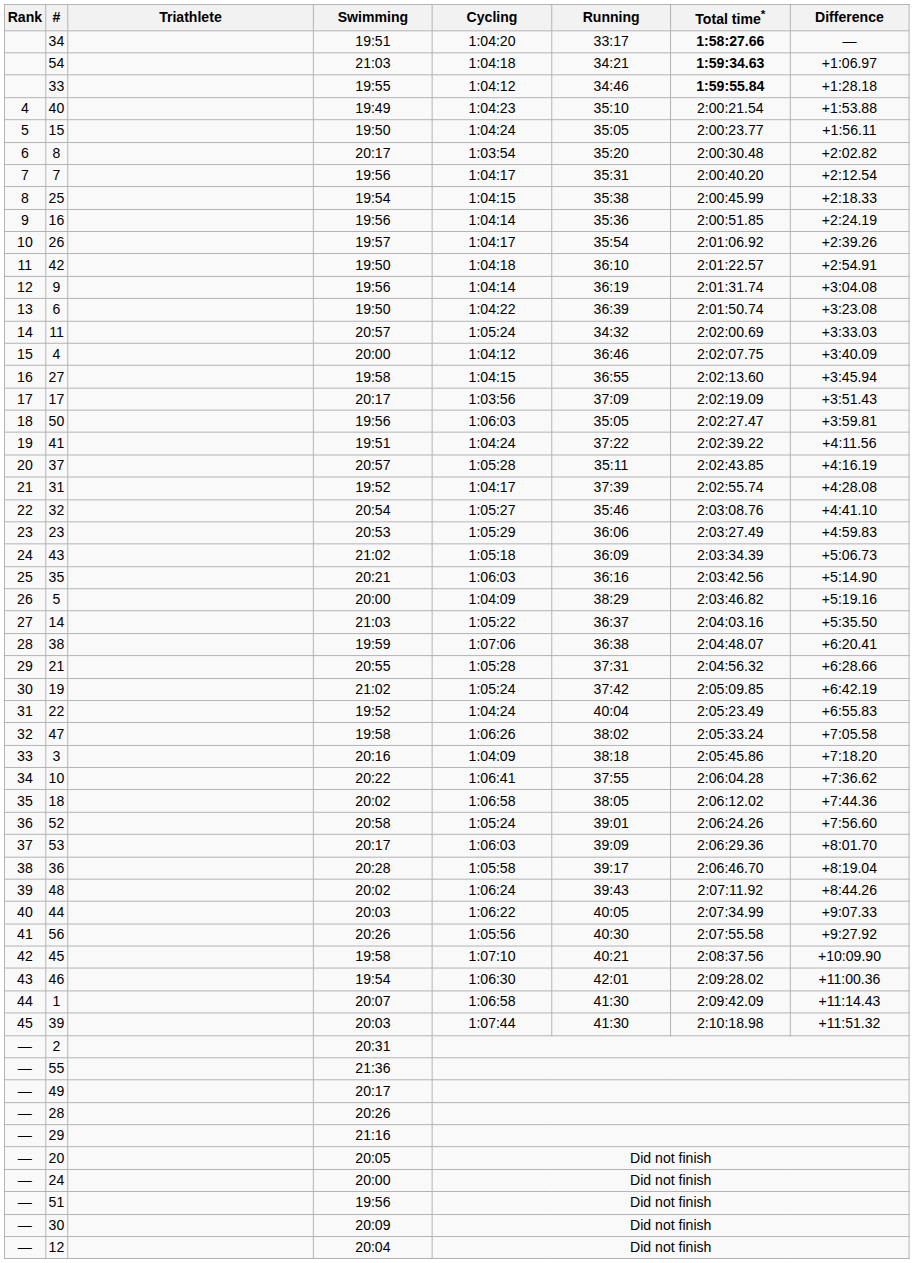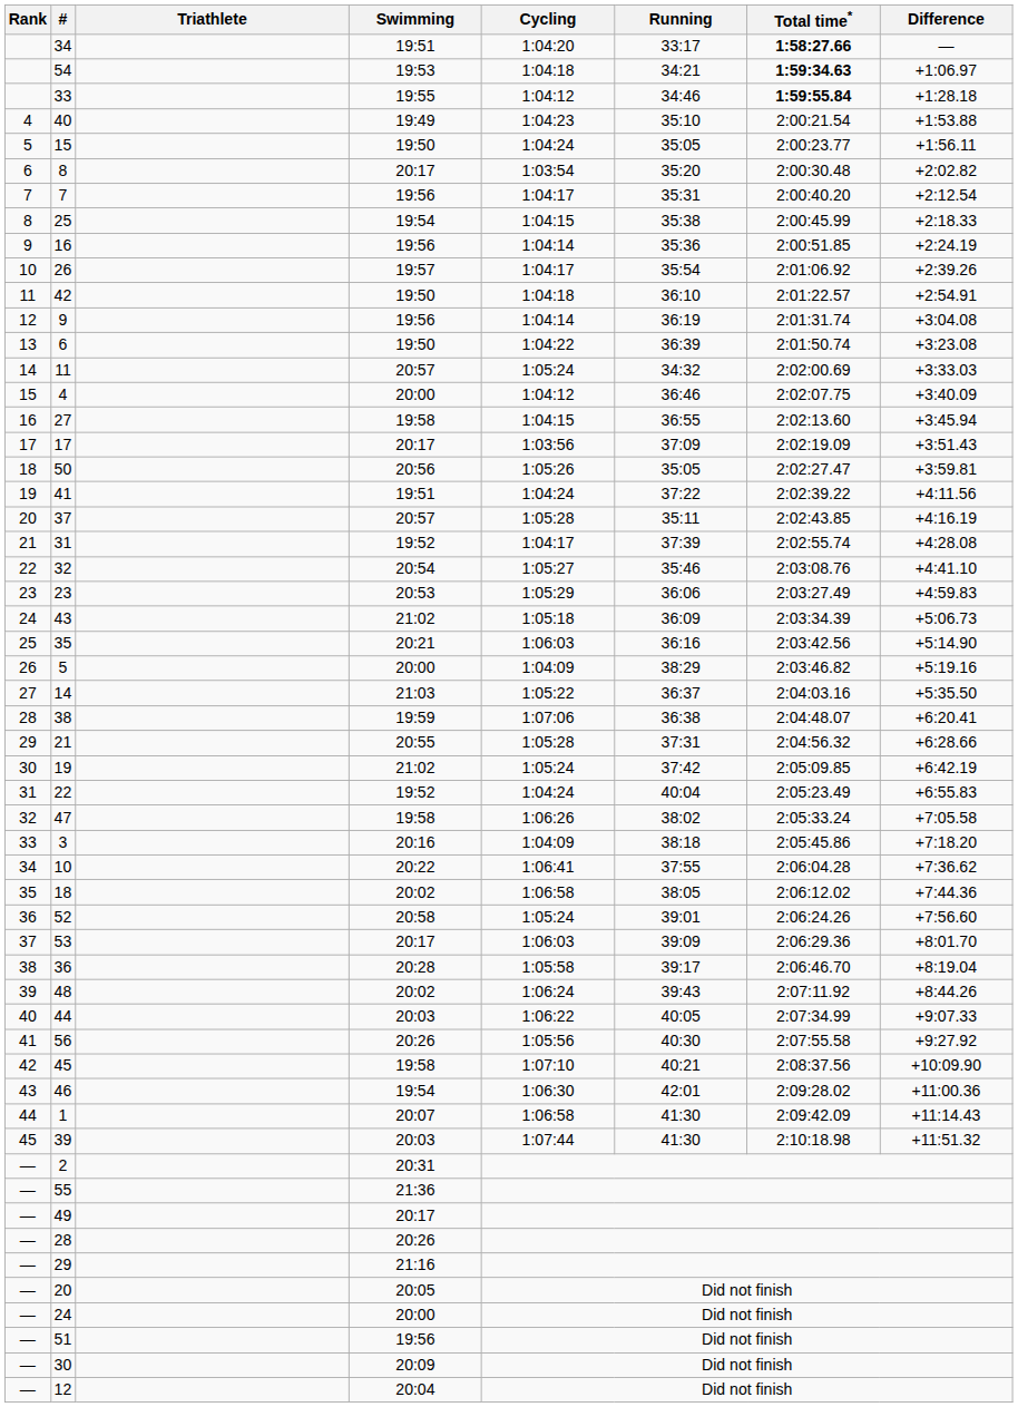54 | Swimming: 21:03 -> 19:53
50 | Swimming: 19:56 -> 20:56
50 | Cycling: 1:06:03 -> 1:05:26
